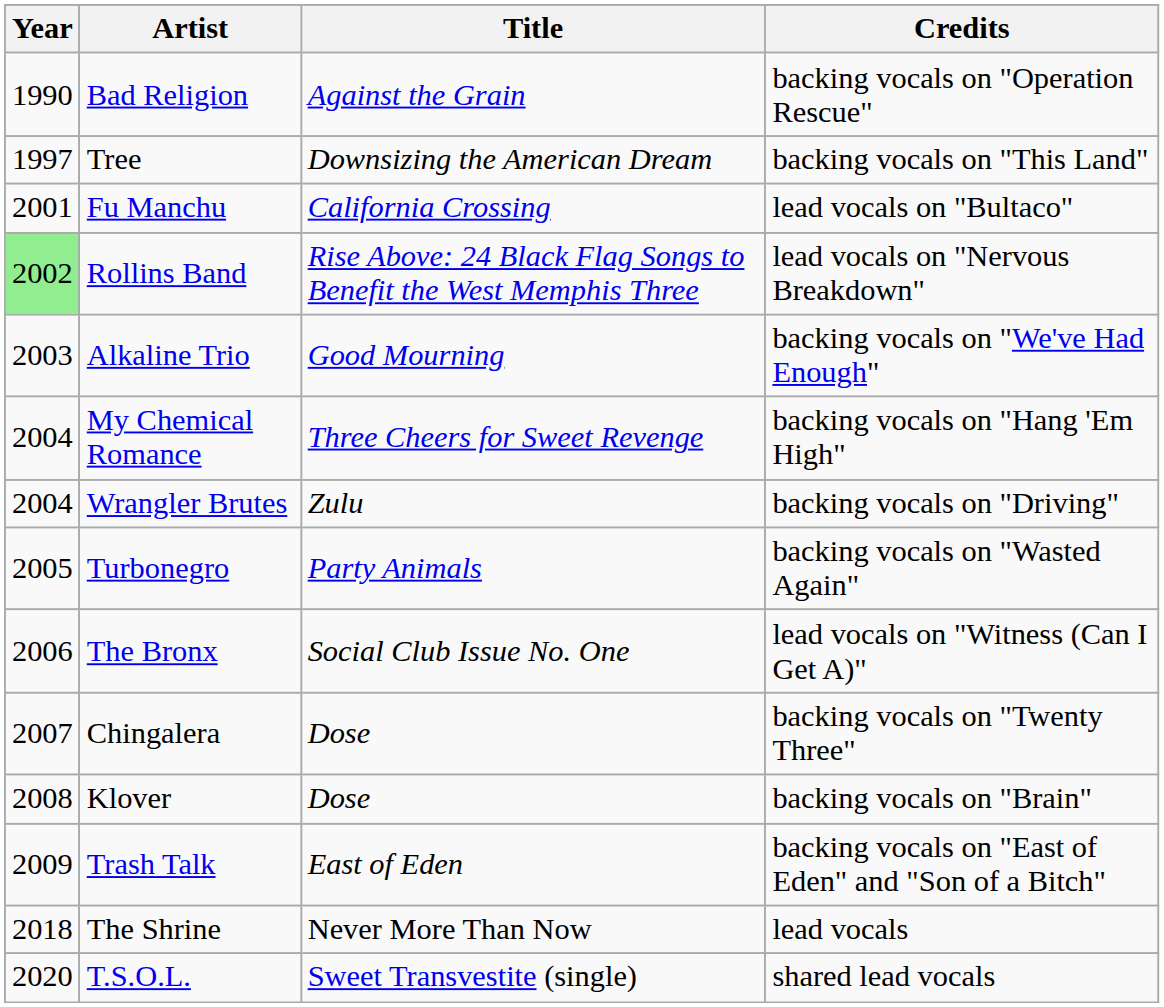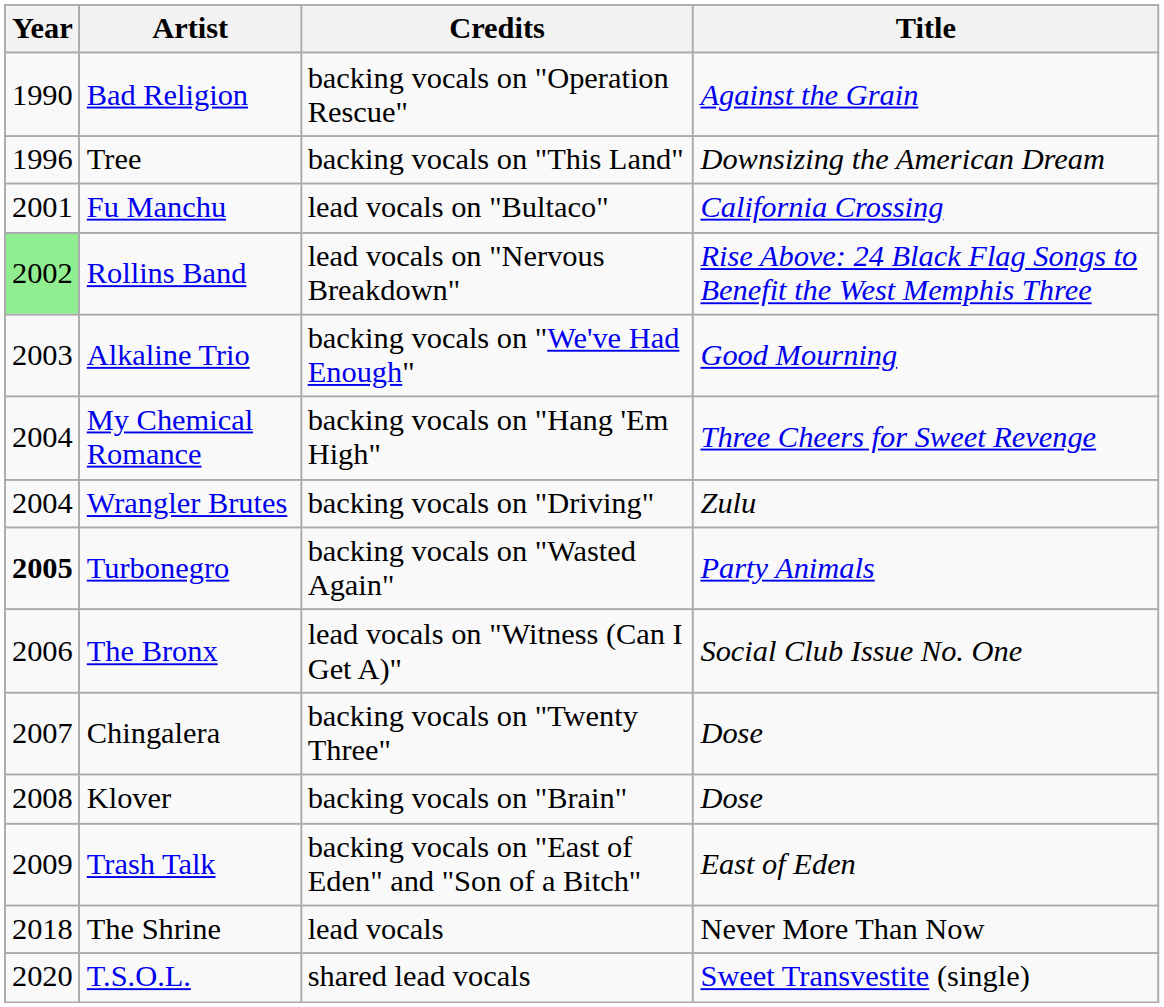columns swapped: Title <-> Credits
Tree | Year: 1997 -> 1996
Turbonegro | Year: normal -> bold
